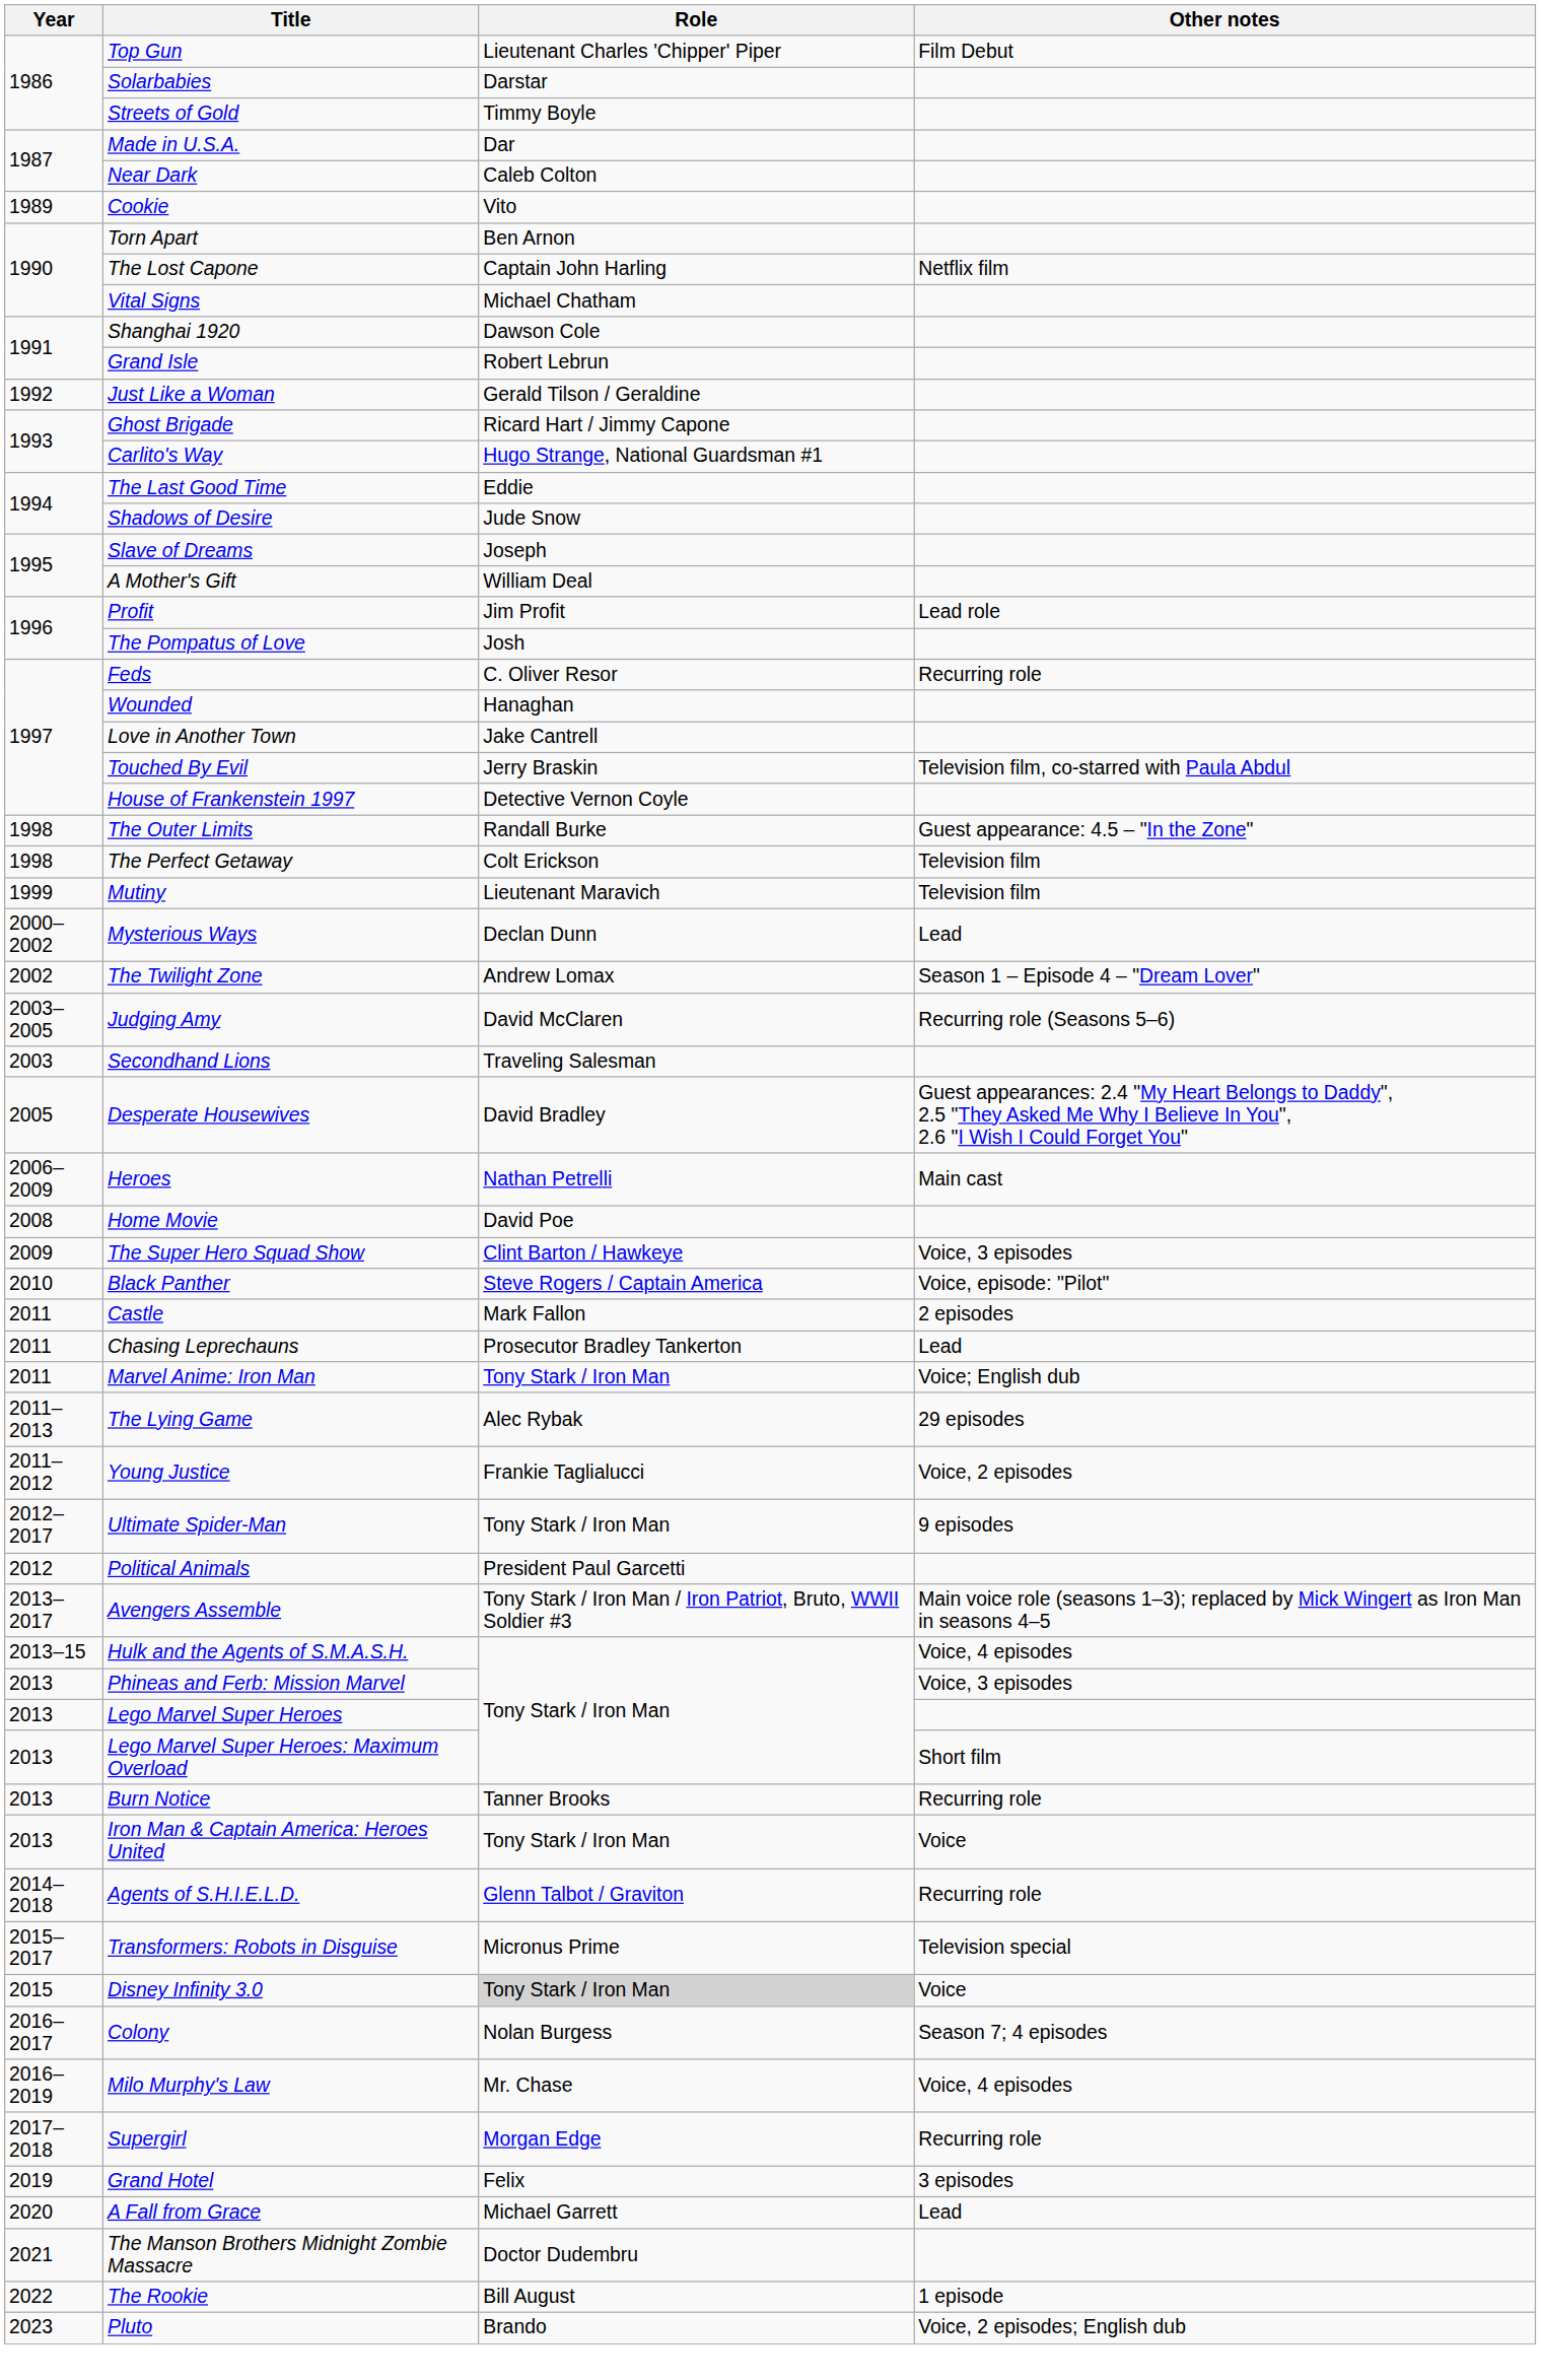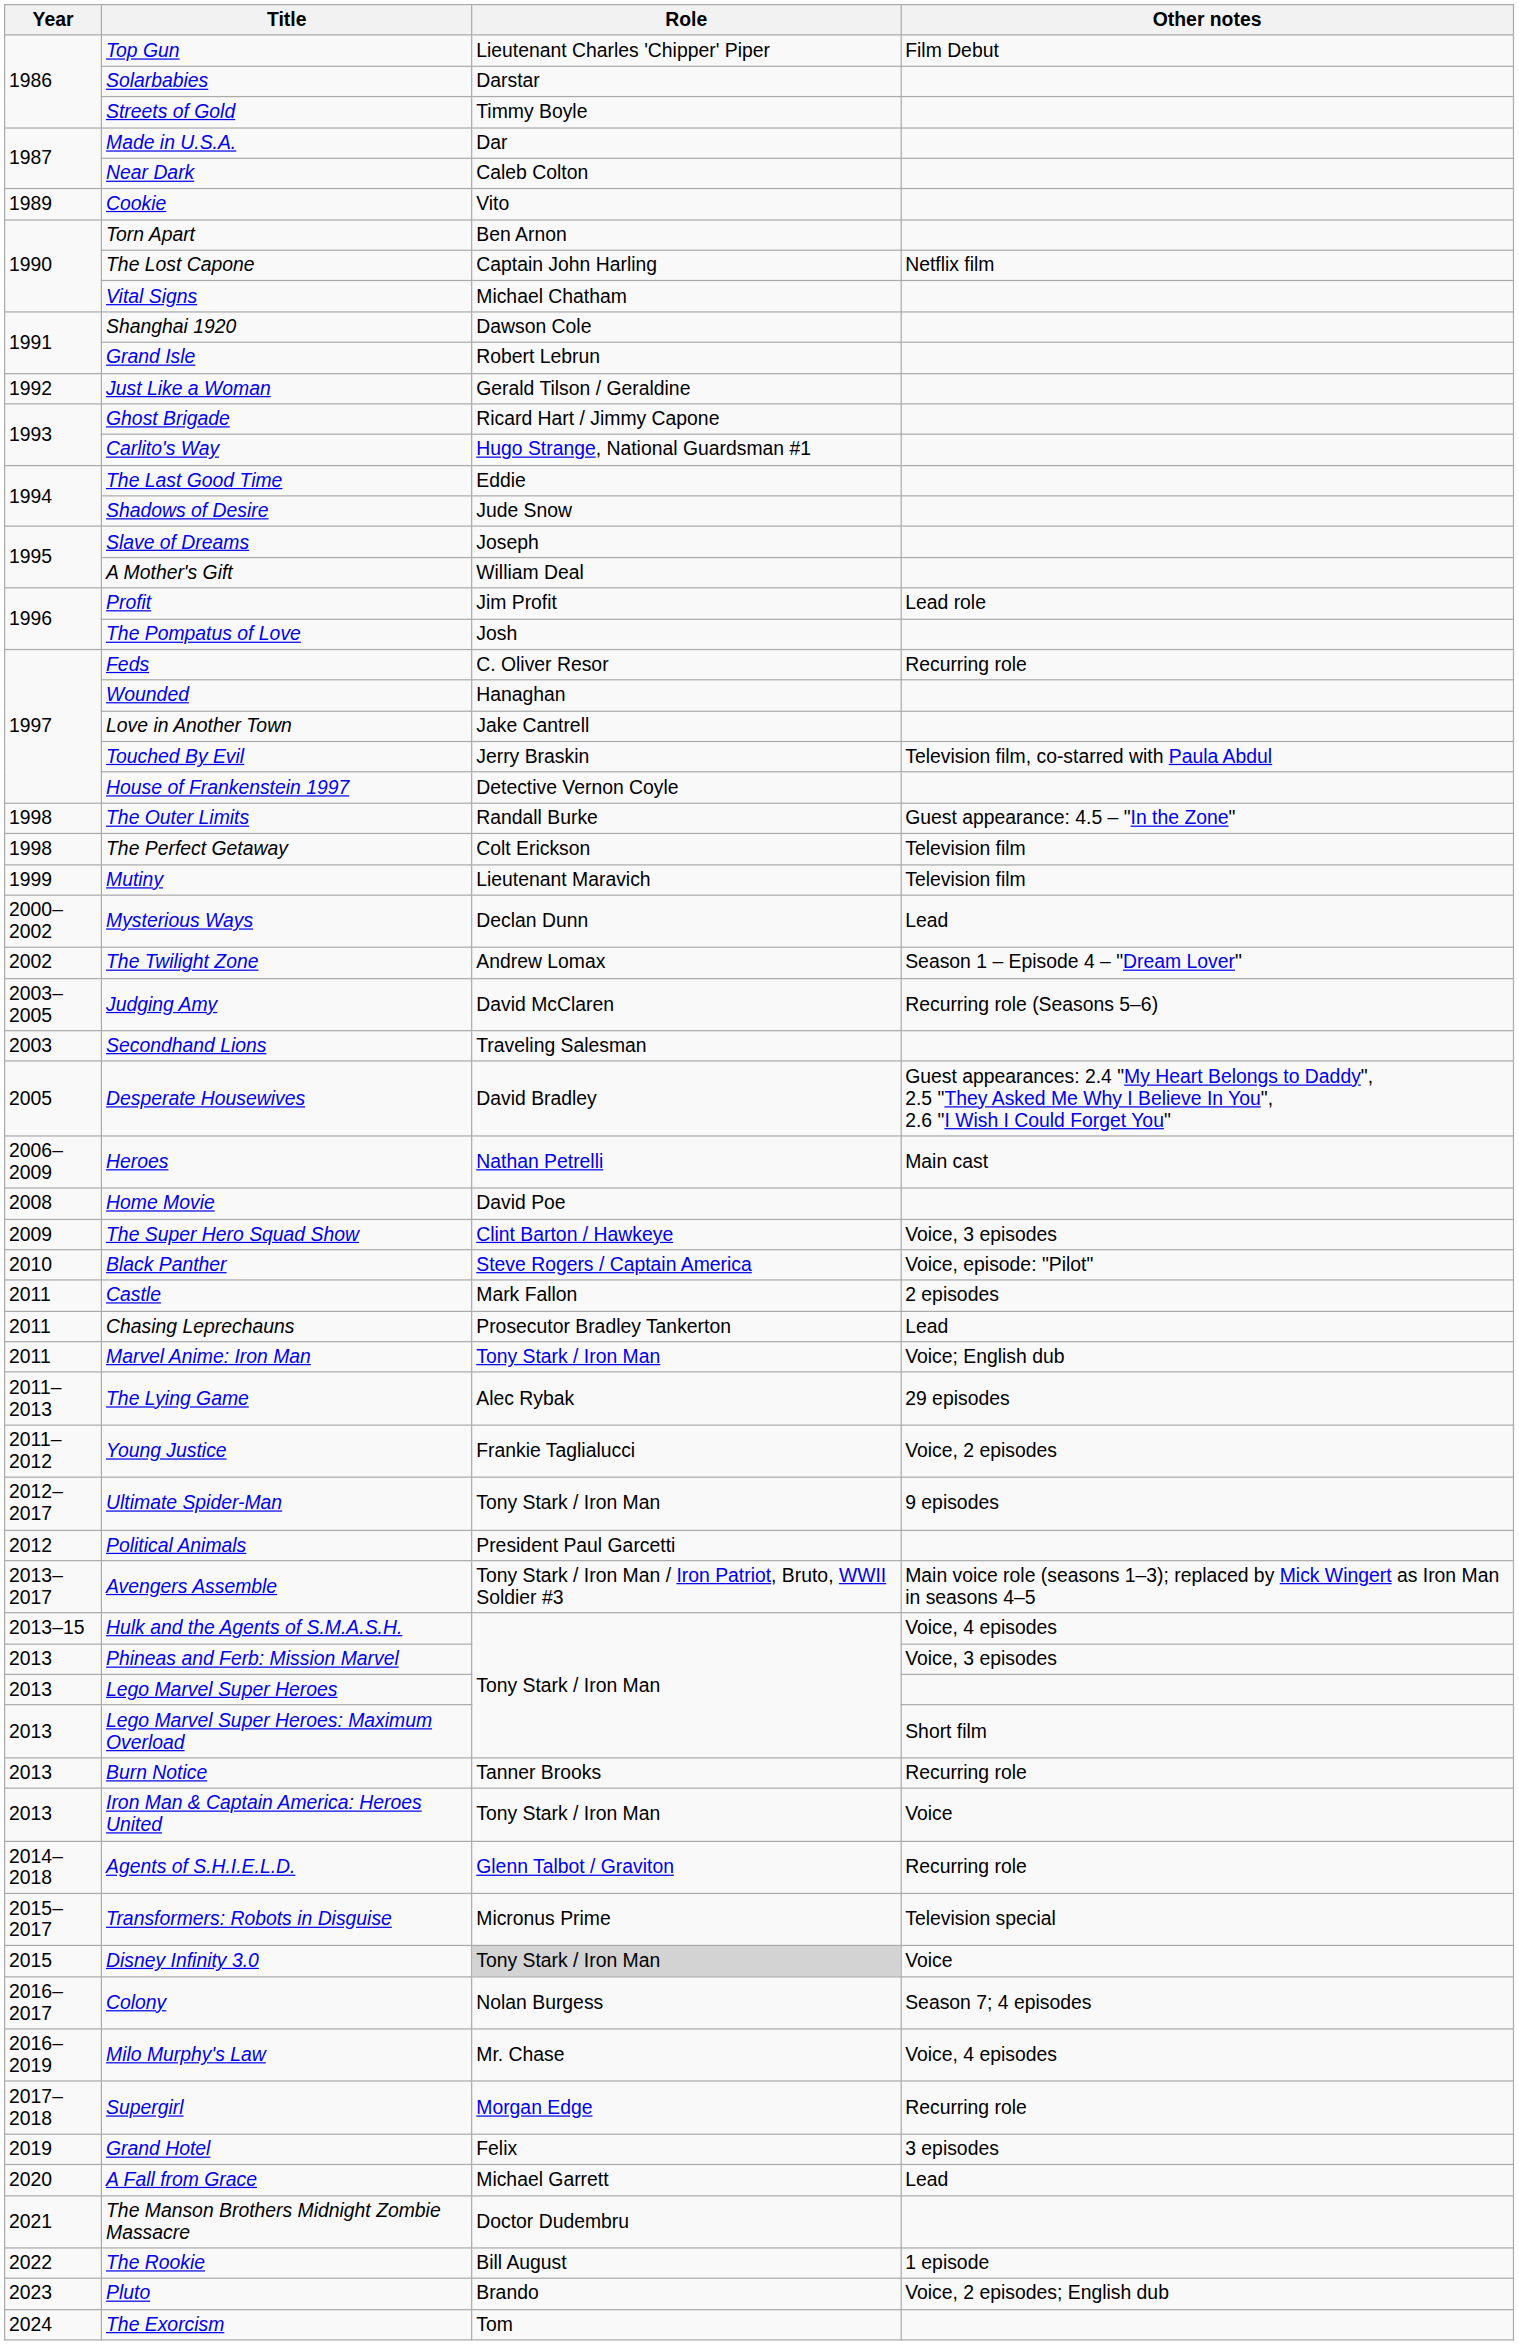+ row: 2024 | The Exorcism | Tom
